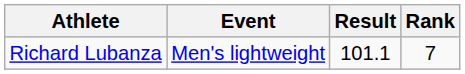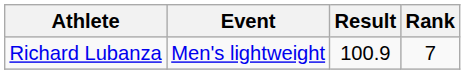Richard Lubanza | Result: 101.1 -> 100.9
